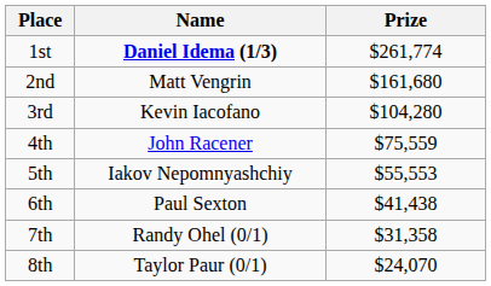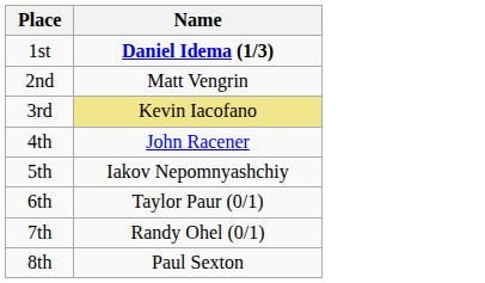- column: Prize | $261,774 | $161,680 | $104,280 | $75,559 | $55,553 | $41,438 | $31,358 | $24,070
3rd | Name: no background -> khaki background
6th | Name: Paul Sexton -> Taylor Paur (0/1)
8th | Name: Taylor Paur (0/1) -> Paul Sexton
